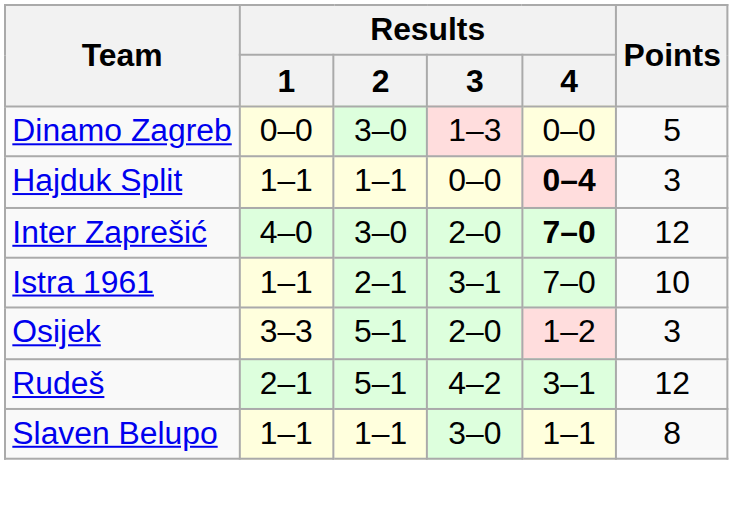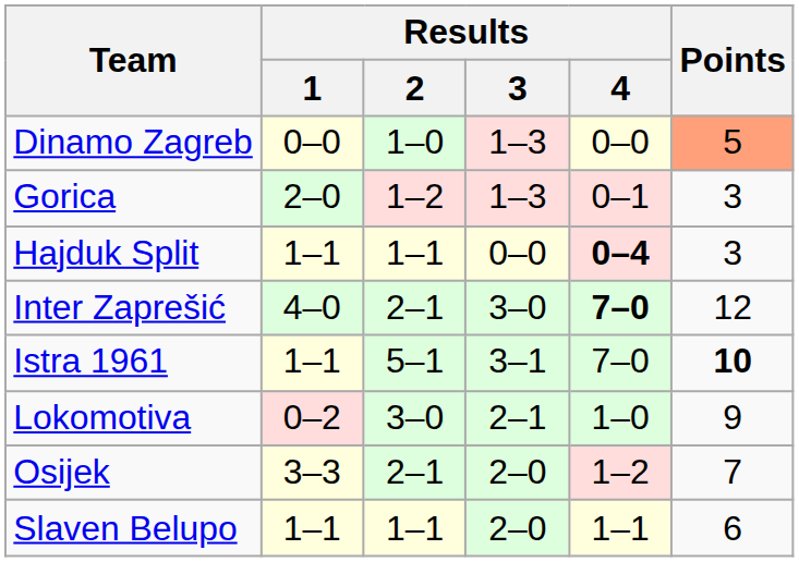Dinamo Zagreb | Results / 2: 3–0 -> 1–0
Dinamo Zagreb | Points: no background -> lightsalmon background
+ row: Gorica | 2–0 | 1–2 | 1–3 | 0–1 | 3
Inter Zaprešić | Results / 2: 3–0 -> 2–1
Inter Zaprešić | Results / 3: 2–0 -> 3–0
Istra 1961 | Results / 2: 2–1 -> 5–1
Istra 1961 | Points: normal -> bold
+ row: Lokomotiva | 0–2 | 3–0 | 2–1 | 1–0 | 9
Osijek | Results / 2: 5–1 -> 2–1
Osijek | Points: 3 -> 7
- row: Rudeš | 2–1 | 5–1 | 4–2 | 3–1 | 12
Slaven Belupo | Results / 3: 3–0 -> 2–0
Slaven Belupo | Points: 8 -> 6
